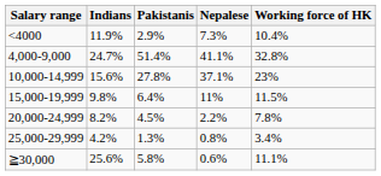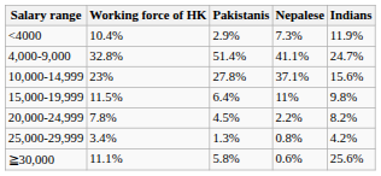columns swapped: Indians <-> Working force of HK
